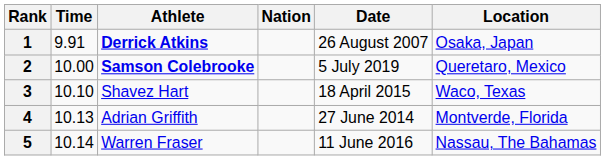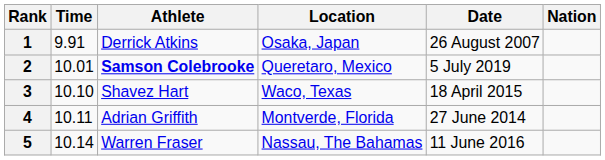columns swapped: Nation <-> Location
1 | Athlete: bold -> normal
2 | Time: 10.00 -> 10.01
4 | Time: 10.13 -> 10.11
